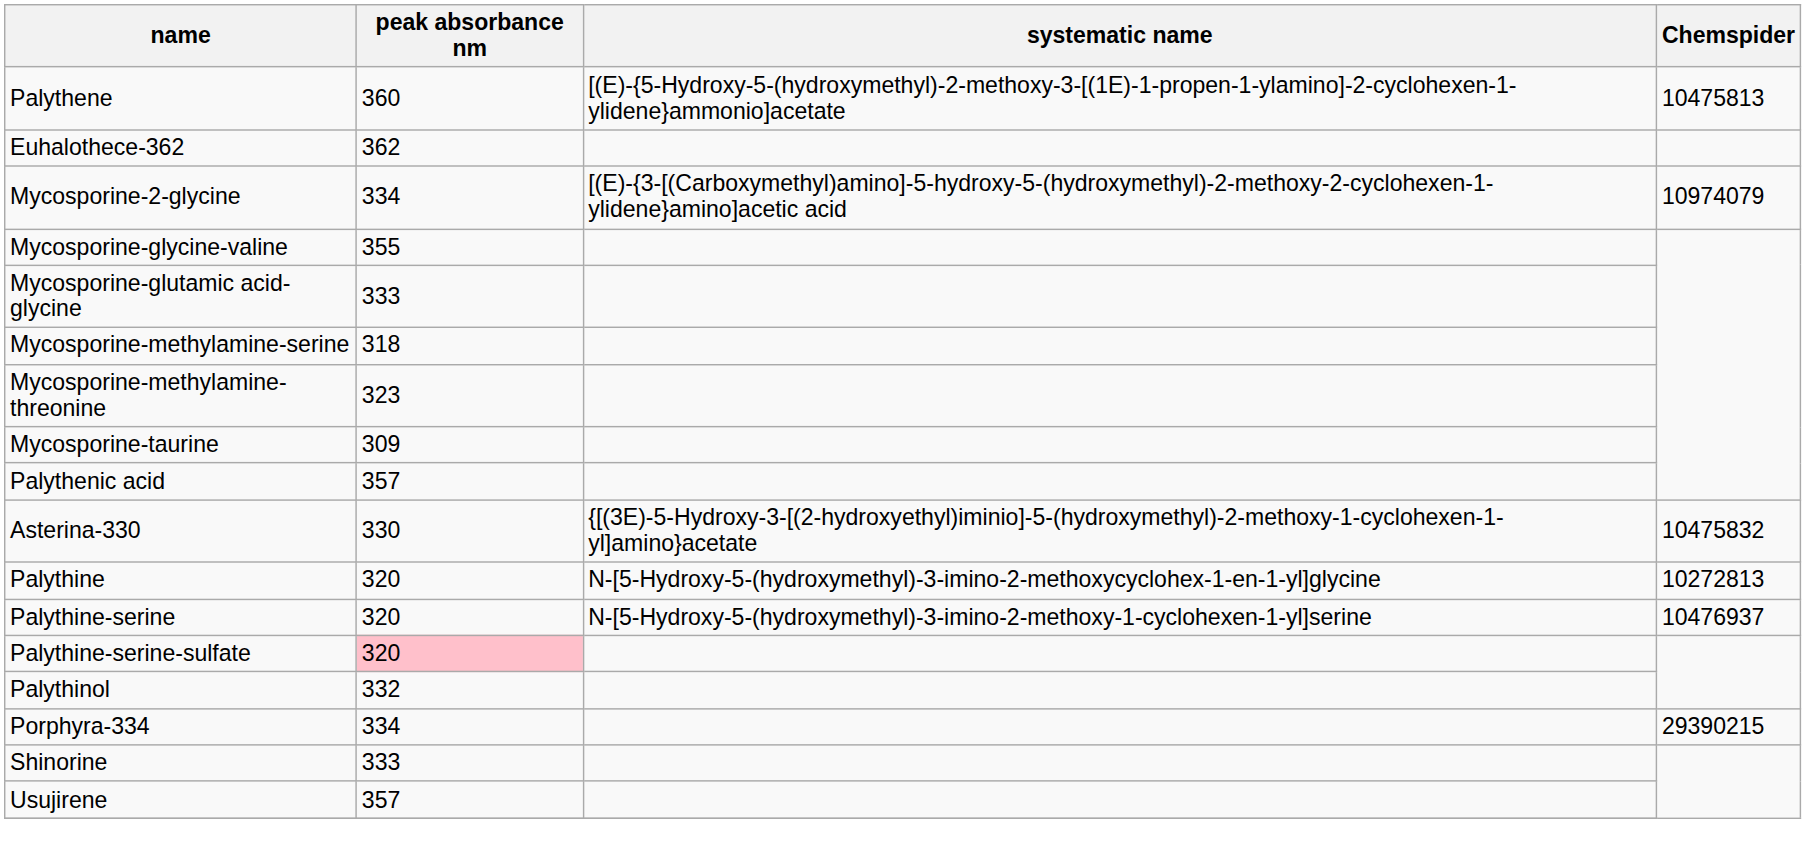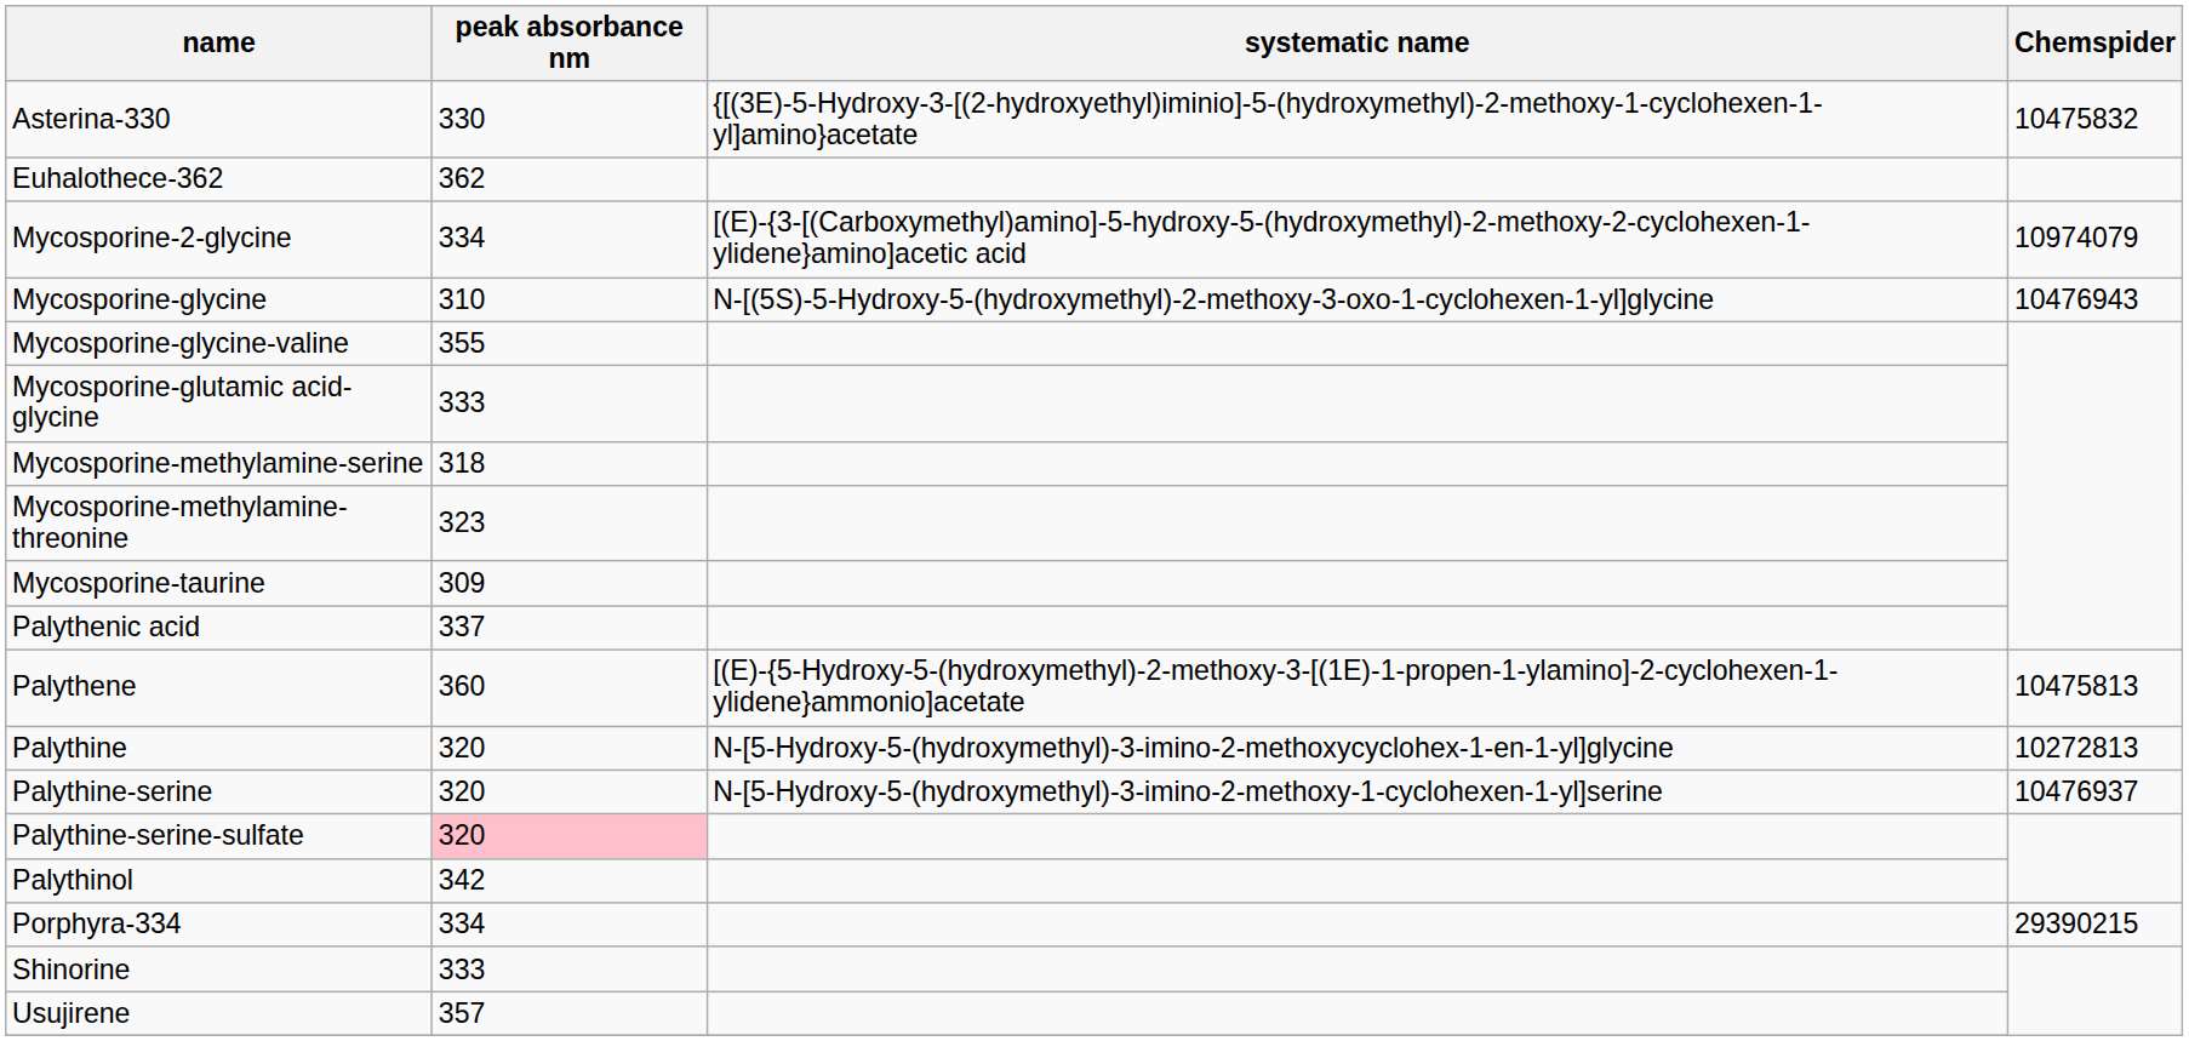rows swapped: Asterina-330 <-> Palythene
+ row: Mycosporine-glycine | 310 | N-[(5S)-5-Hydroxy-5-(hydroxymethyl)-2-methoxy-3-oxo-1-cyclohexen-1-yl]glycine | 10476943
Palythenic acid | peak absorbance nm: 357 -> 337
Palythinol | peak absorbance nm: 332 -> 342
